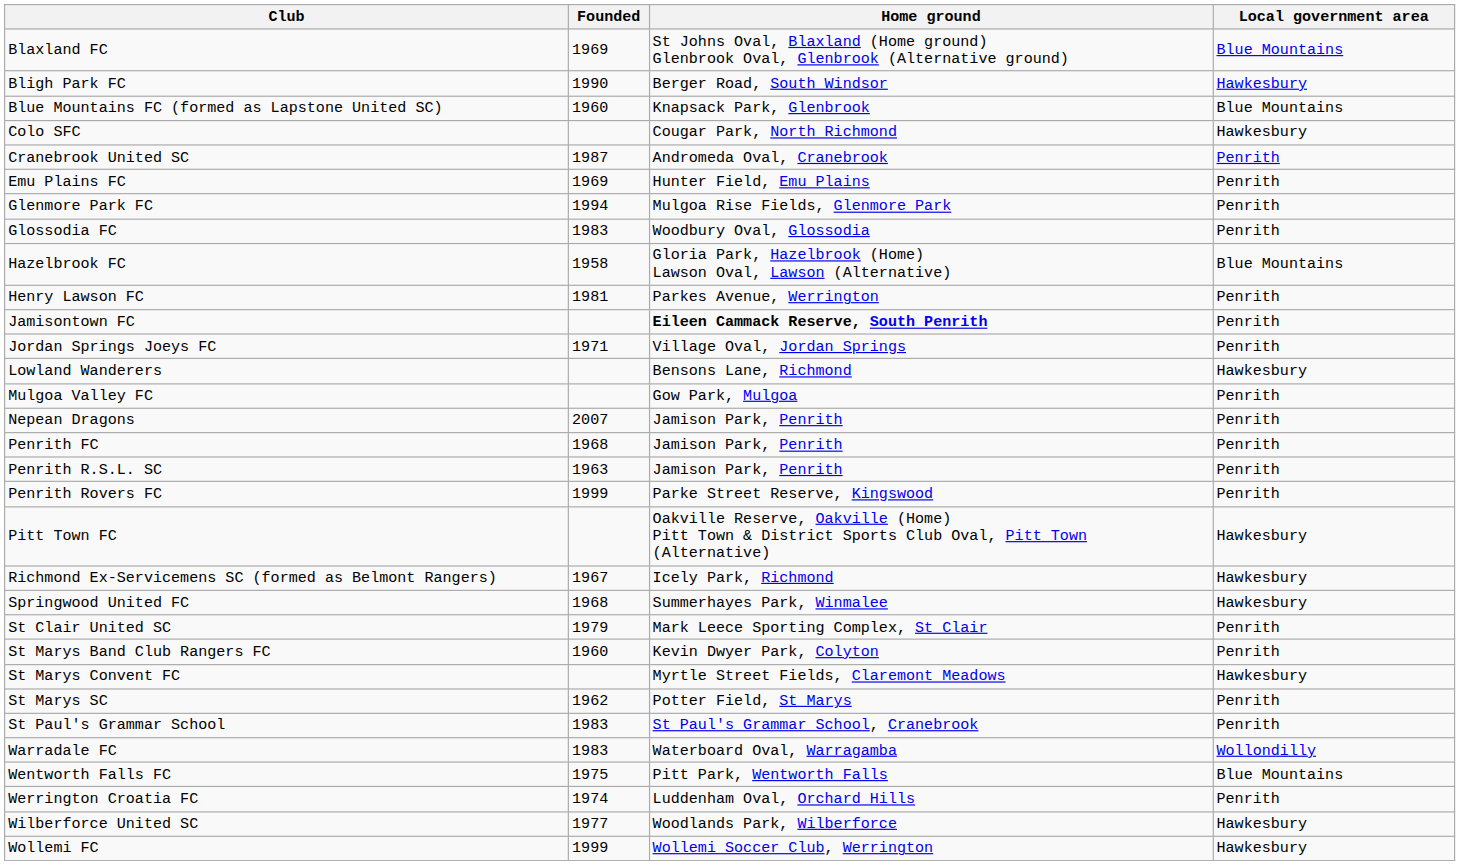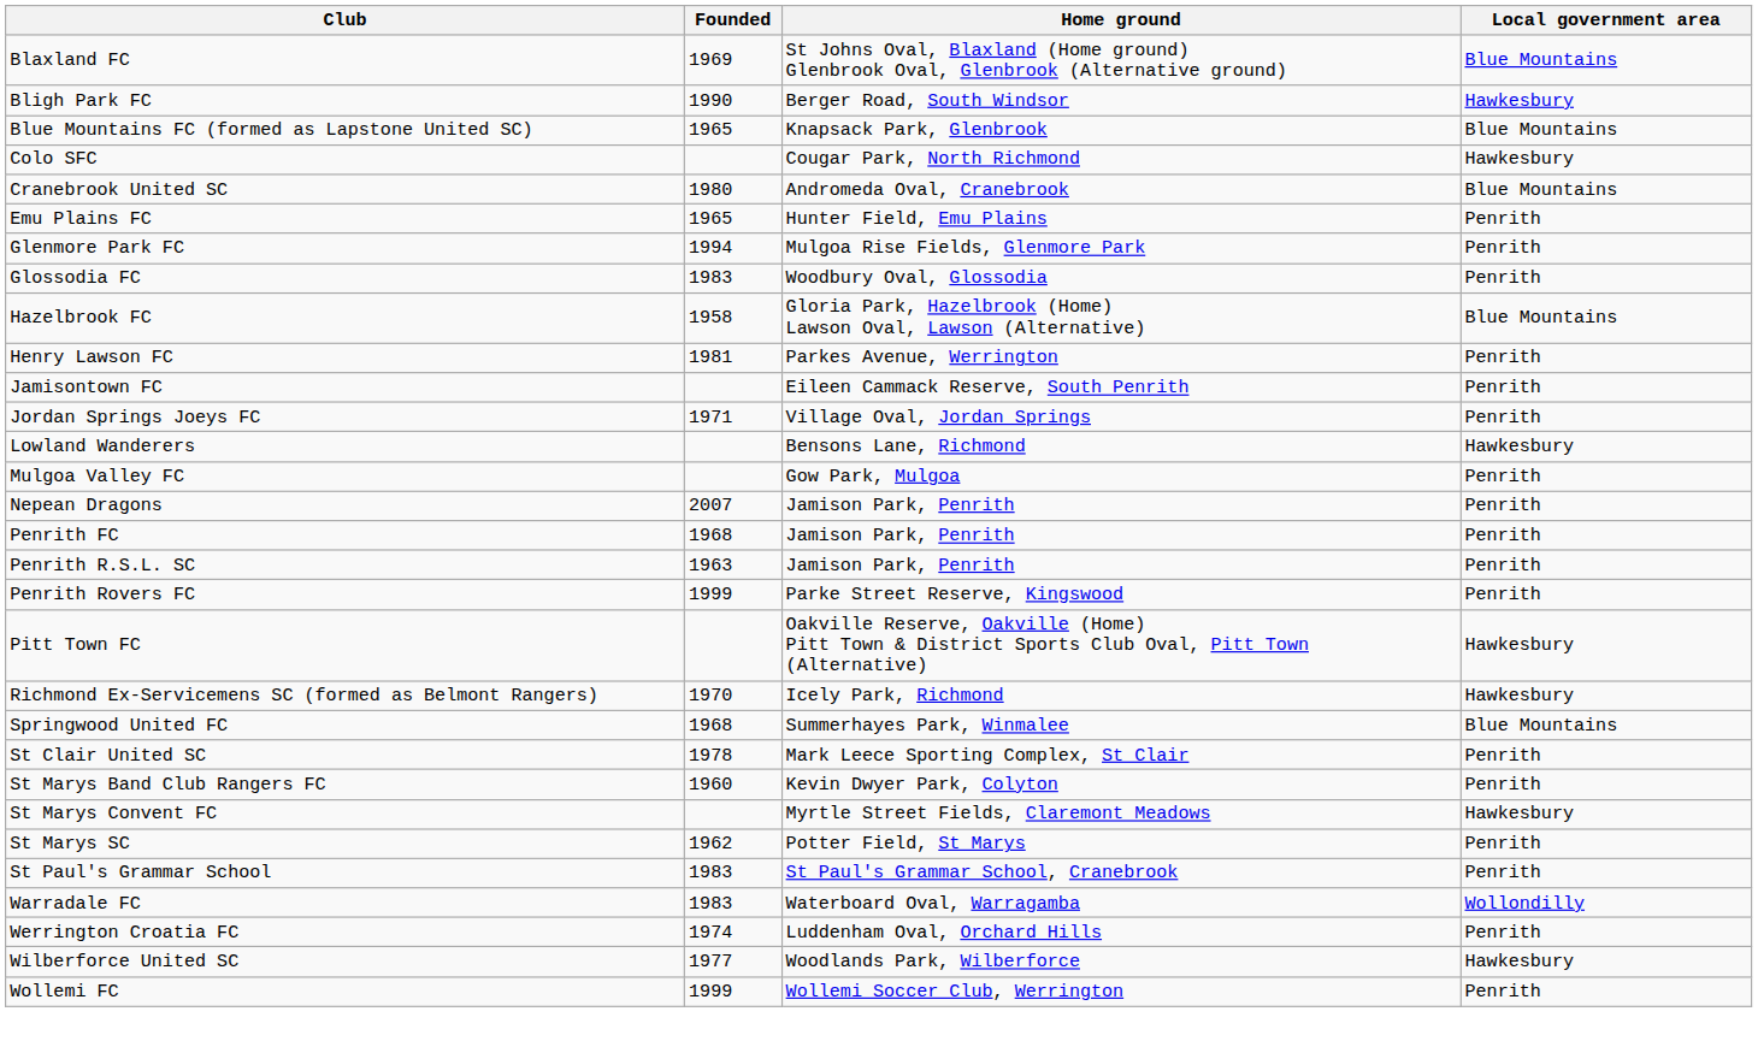Blue Mountains FC (formed as Lapstone United SC) | Founded: 1960 -> 1965
Cranebrook United SC | Founded: 1987 -> 1980
Cranebrook United SC | Local government area: Penrith -> Blue Mountains
Emu Plains FC | Founded: 1969 -> 1965
Jamisontown FC | Home ground: bold -> normal
Richmond Ex-Servicemens SC (formed as Belmont Rangers) | Founded: 1967 -> 1970
Springwood United FC | Local government area: Hawkesbury -> Blue Mountains
St Clair United SC | Founded: 1979 -> 1978
- row: Wentworth Falls FC | 1975 | Pitt Park, Wentworth Falls | Blue Mountains
Wollemi FC | Local government area: Hawkesbury -> Penrith
